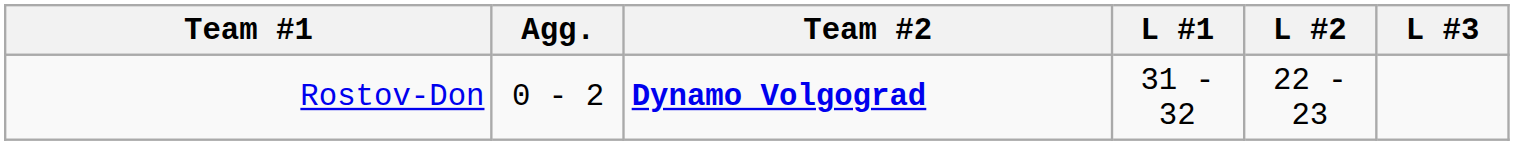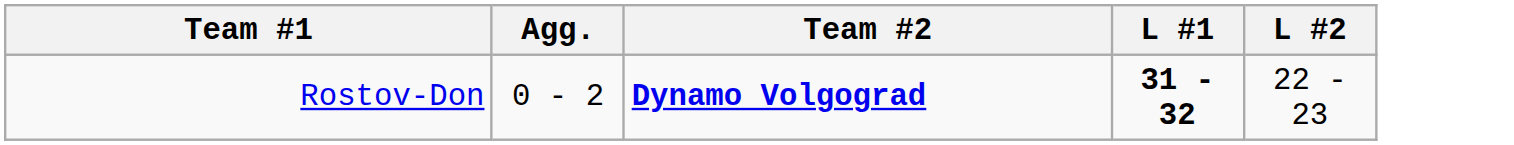- column: L #3
Rostov-Don | L #1: normal -> bold
